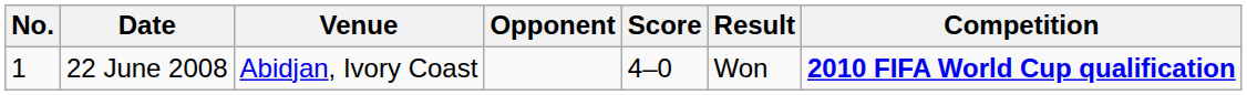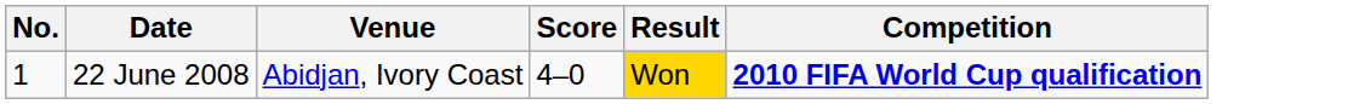- column: Opponent
22 June 2008 | Result: no background -> gold background
